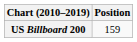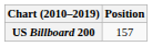US Billboard 200 | Position: 159 -> 157
